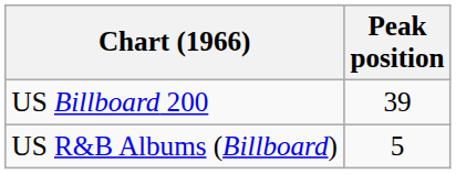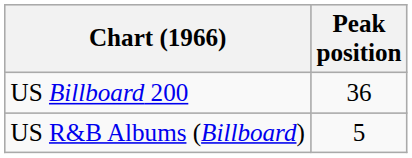US Billboard 200 | Peak position: 39 -> 36
